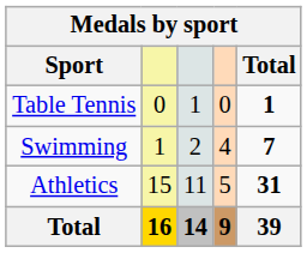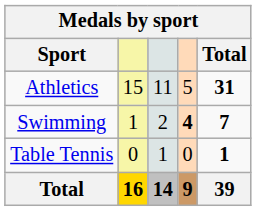rows swapped: Athletics <-> Table Tennis
Swimming | column 4: normal -> bold
